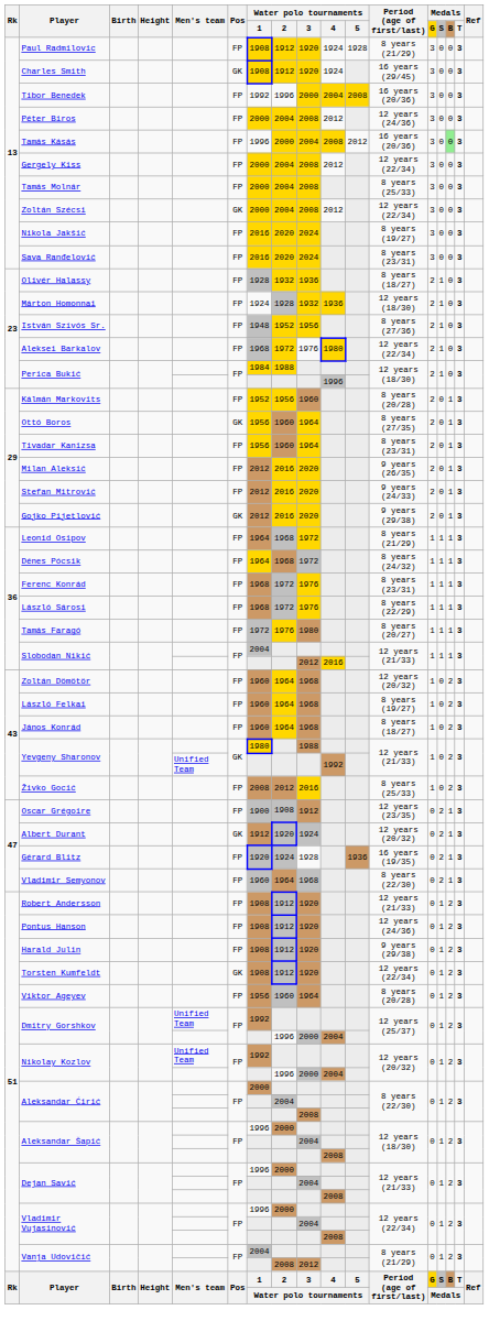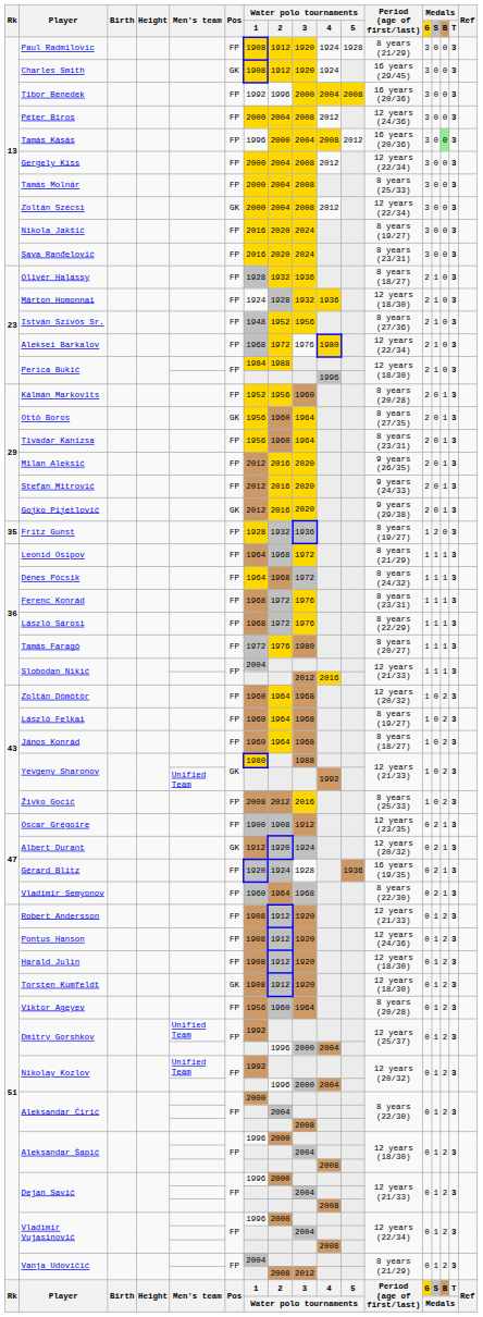+ row: 35 | Fritz Gunst | FP | 1928 | 1932 | 1936 | 8 years (19/27) | 1 | 2 | 0 | 3
Harald Julin | Period (age of first/last): 9 years (29/38) -> 12 years (18/30)
Torsten Kumfeldt | Period (age of first/last): 12 years (22/34) -> 12 years (18/30)
